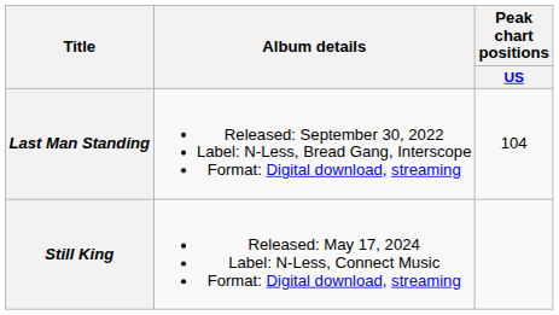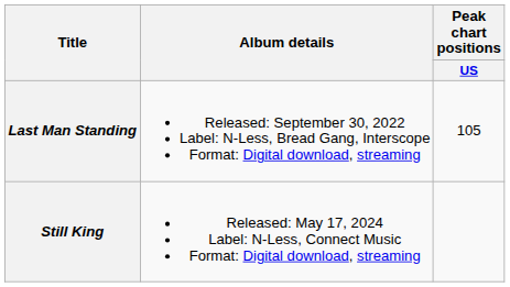Last Man Standing | Peak chart positions / US: 104 -> 105
